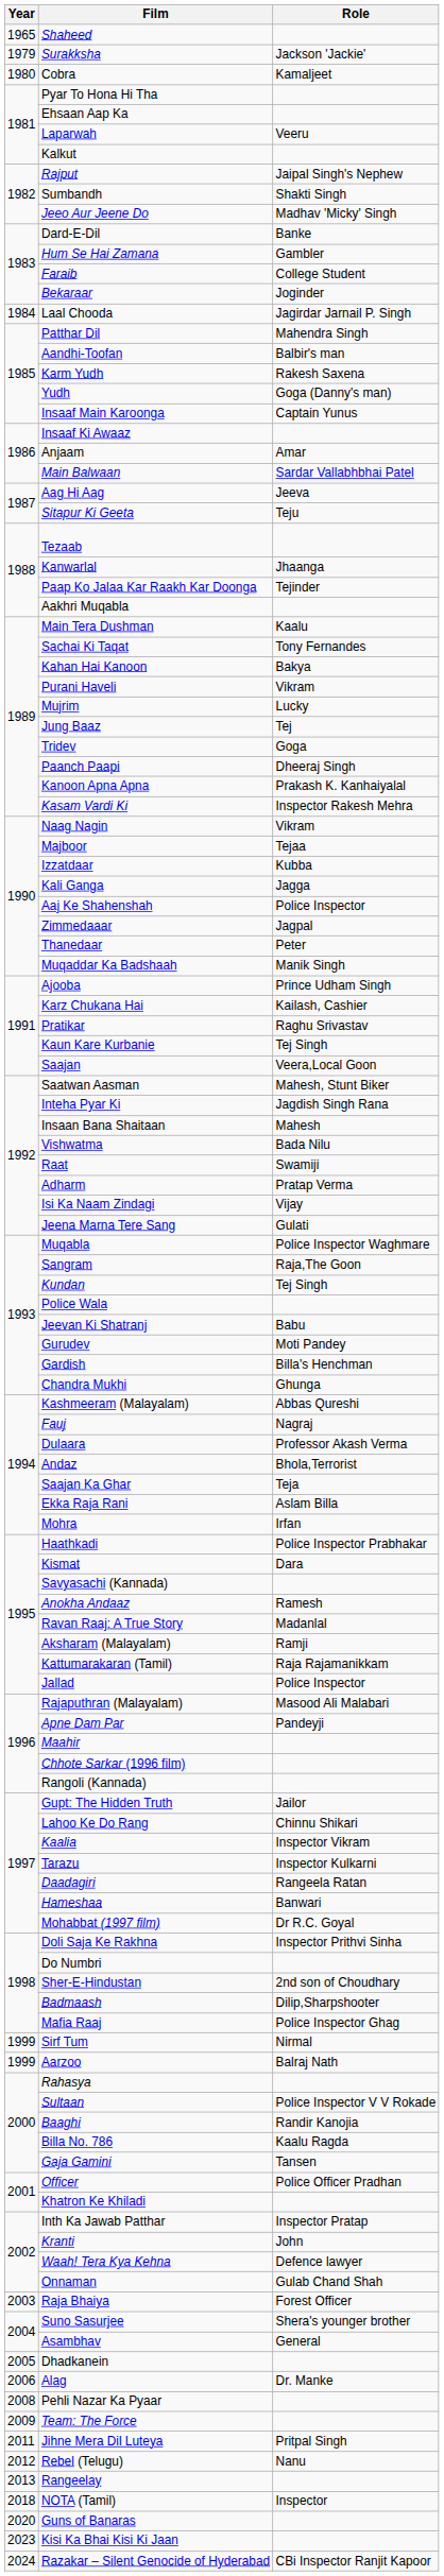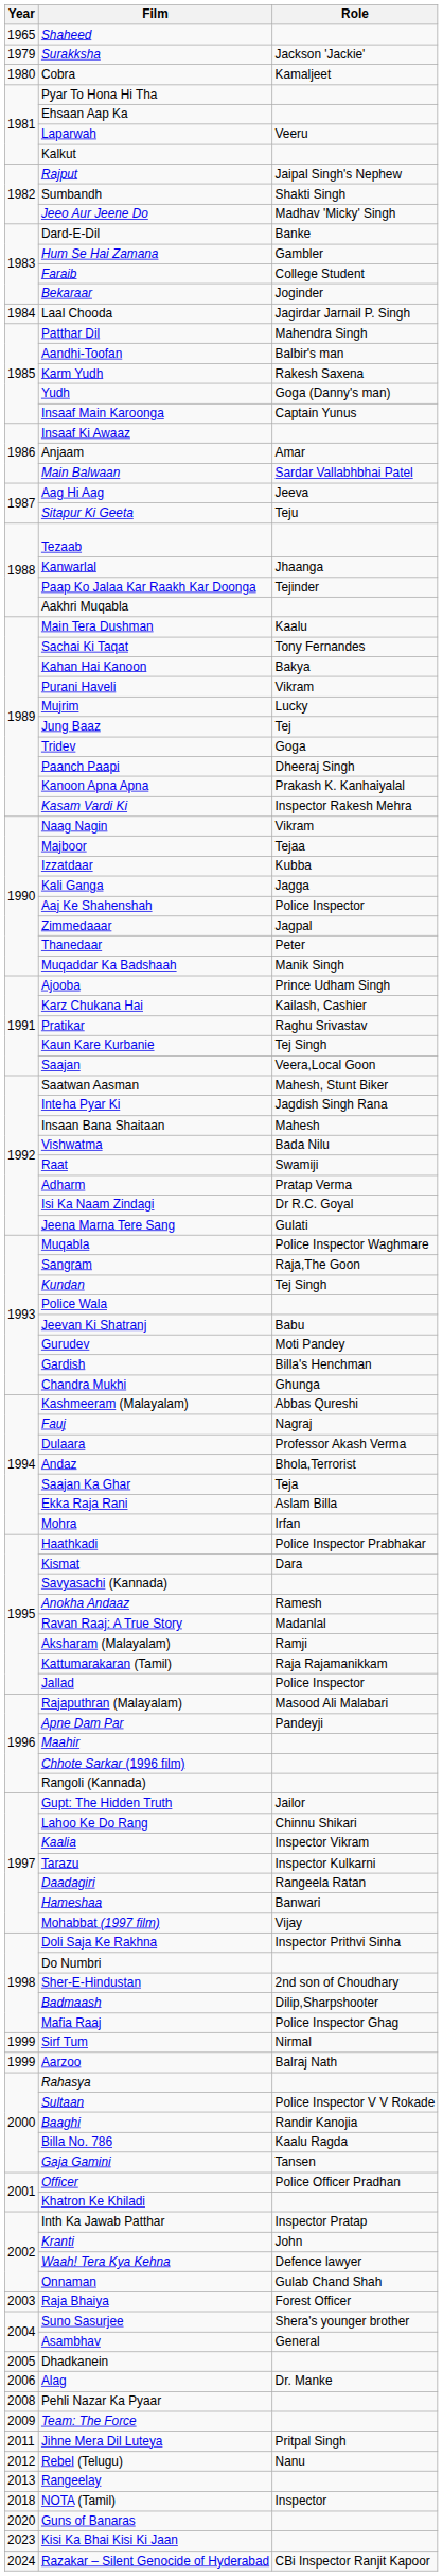Isi Ka Naam Zindagi | Role: Vijay -> Dr R.C. Goyal
Mohabbat (1997 film) | Role: Dr R.C. Goyal -> Vijay
